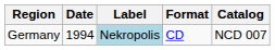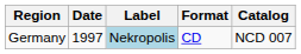Germany | Date: 1994 -> 1997
